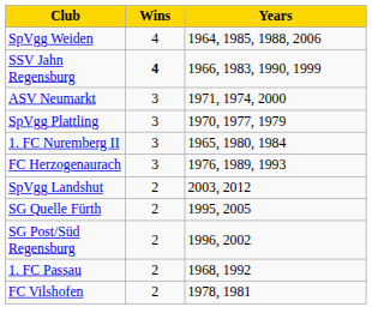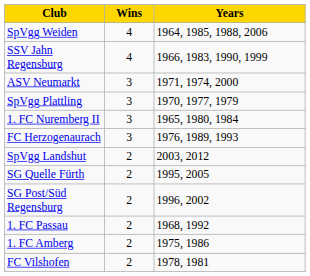SSV Jahn Regensburg | Wins: bold -> normal
+ row: 1. FC Amberg | 2 | 1975, 1986
